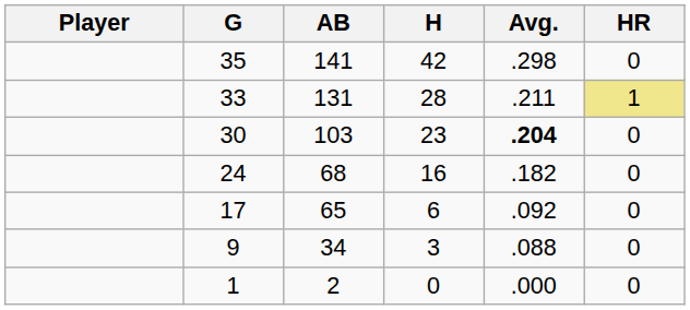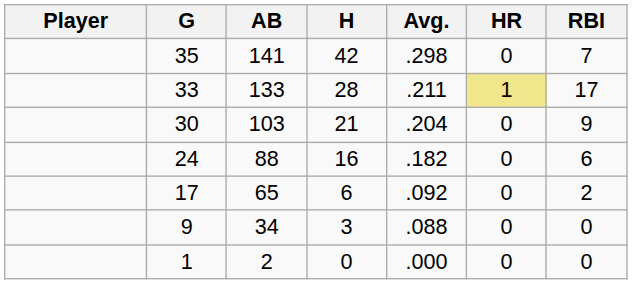+ column: RBI | 7 | 17 | 9 | 6 | 2 | 0 | 0
33 | AB: 131 -> 133
30 | H: 23 -> 21
30 | Avg.: bold -> normal
24 | AB: 68 -> 88
